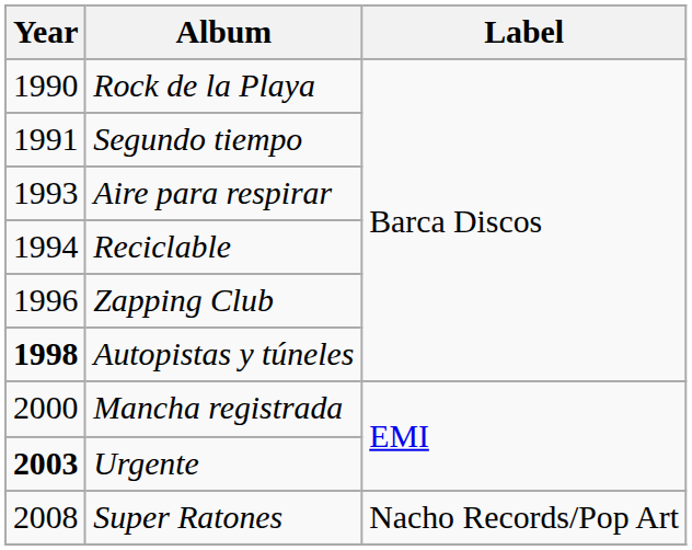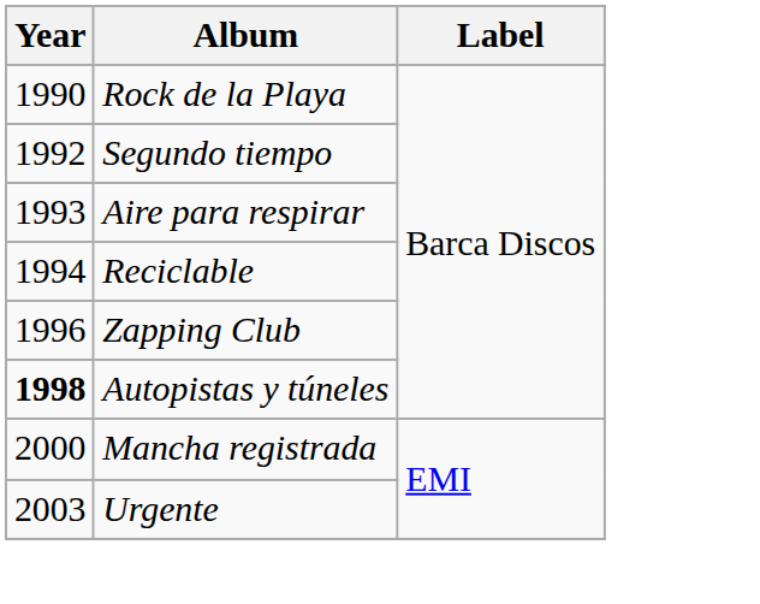Segundo tiempo | Year: 1991 -> 1992
Urgente | Year: bold -> normal
- row: 2008 | Super Ratones | Nacho Records/Pop Art
